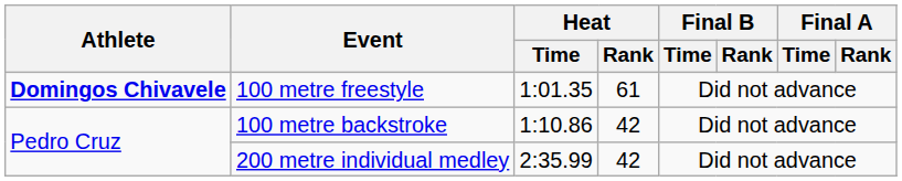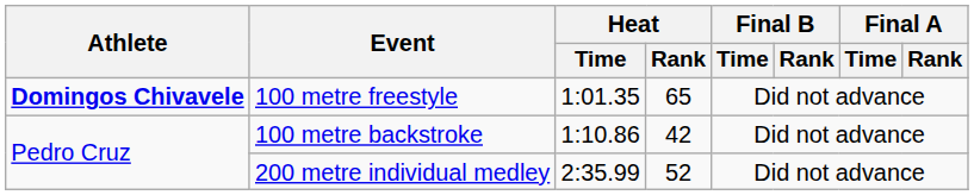100 metre freestyle | Heat / Rank: 61 -> 65
200 metre individual medley | Heat / Rank: 42 -> 52
